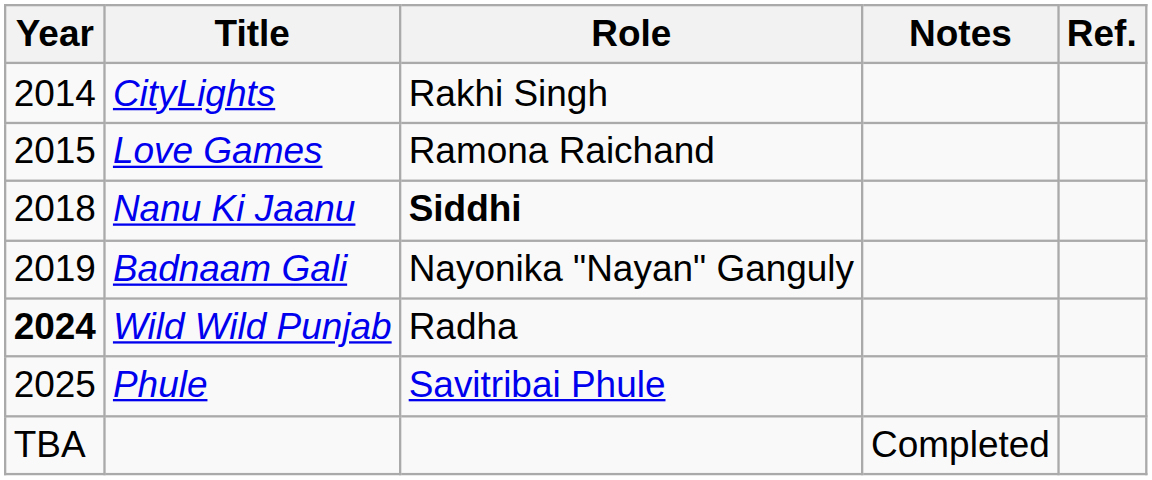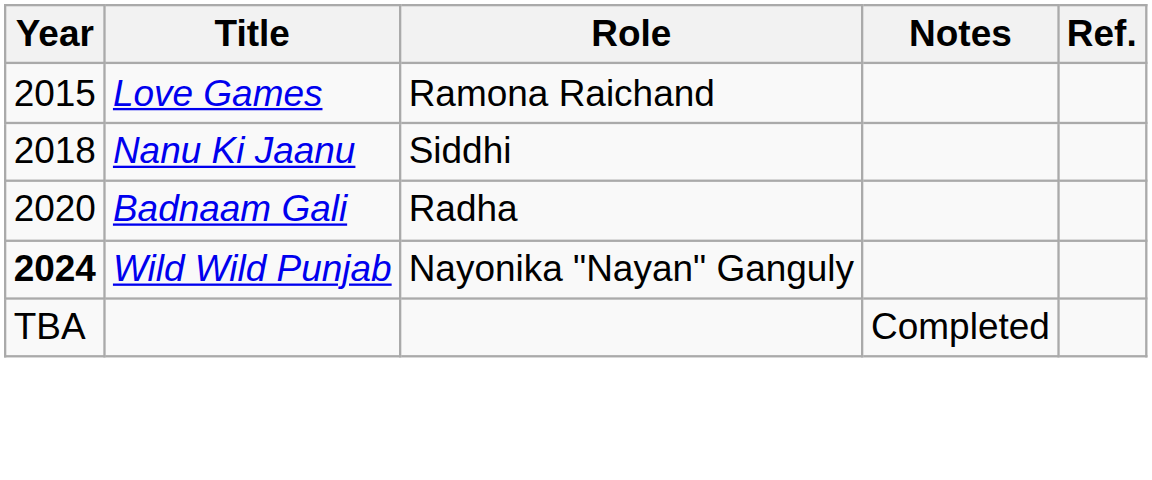- row: 2014 | CityLights | Rakhi Singh
Nanu Ki Jaanu | Role: bold -> normal
Badnaam Gali | Year: 2019 -> 2020
Badnaam Gali | Role: Nayonika "Nayan" Ganguly -> Radha
Wild Wild Punjab | Role: Radha -> Nayonika "Nayan" Ganguly
- row: 2025 | Phule | Savitribai Phule
